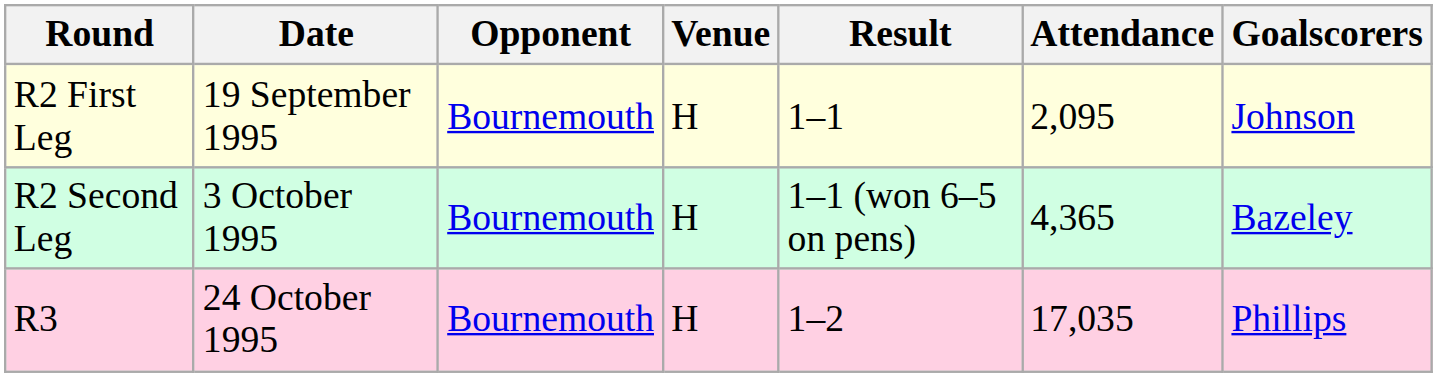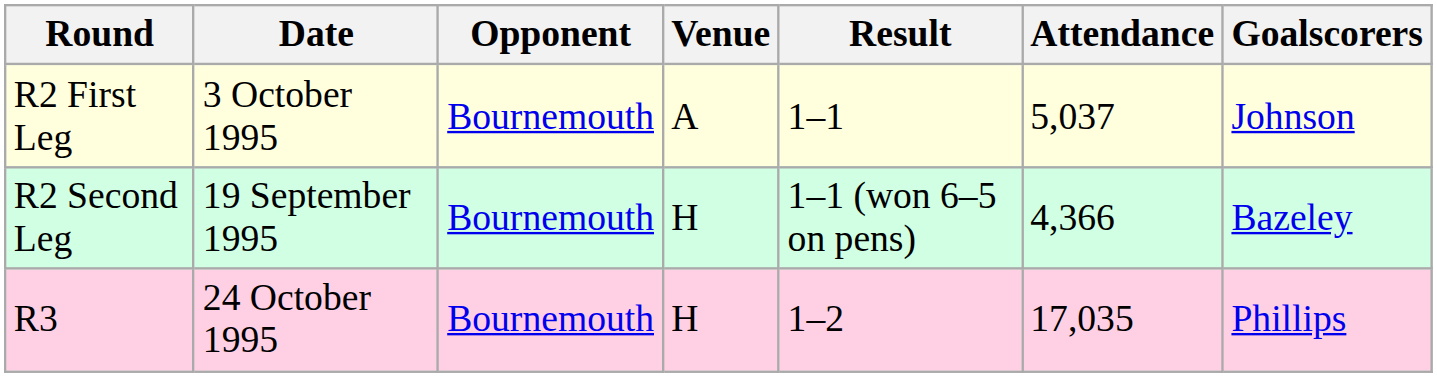R2 First Leg | Date: 19 September 1995 -> 3 October 1995
R2 First Leg | Venue: H -> A
R2 First Leg | Attendance: 2,095 -> 5,037
R2 Second Leg | Date: 3 October 1995 -> 19 September 1995
R2 Second Leg | Attendance: 4,365 -> 4,366
